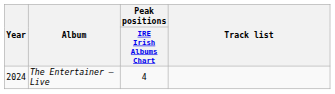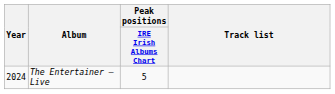The Entertainer – Live | Peak positions / IRE Irish Albums Chart: 4 -> 5
